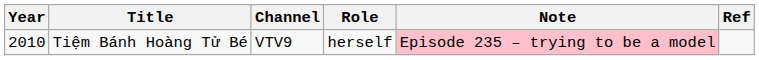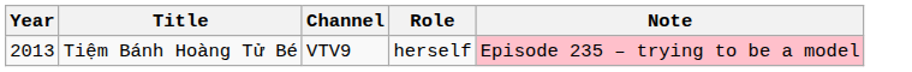- column: Ref
Tiệm Bánh Hoàng Tử Bé | Year: 2010 -> 2013
